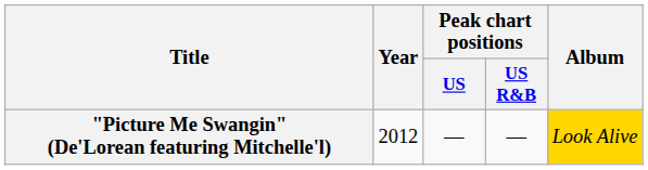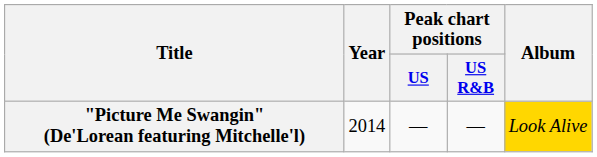"Picture Me Swangin" (De'Lorean featuring Mitchelle'l) | Year: 2012 -> 2014
